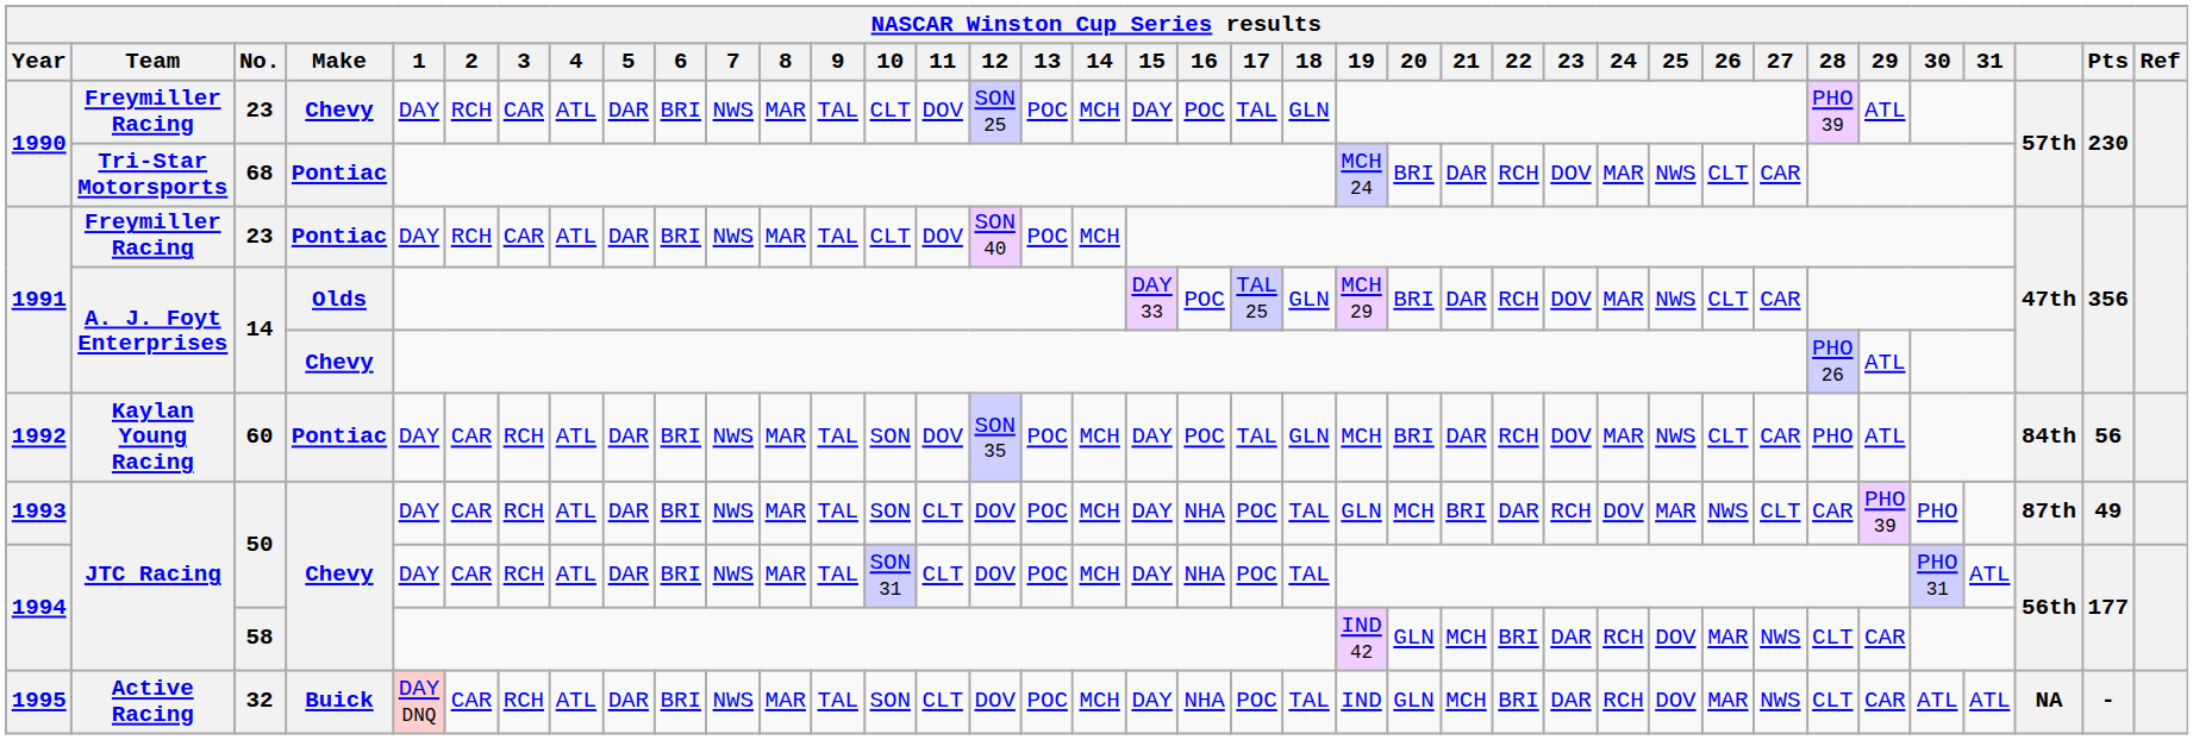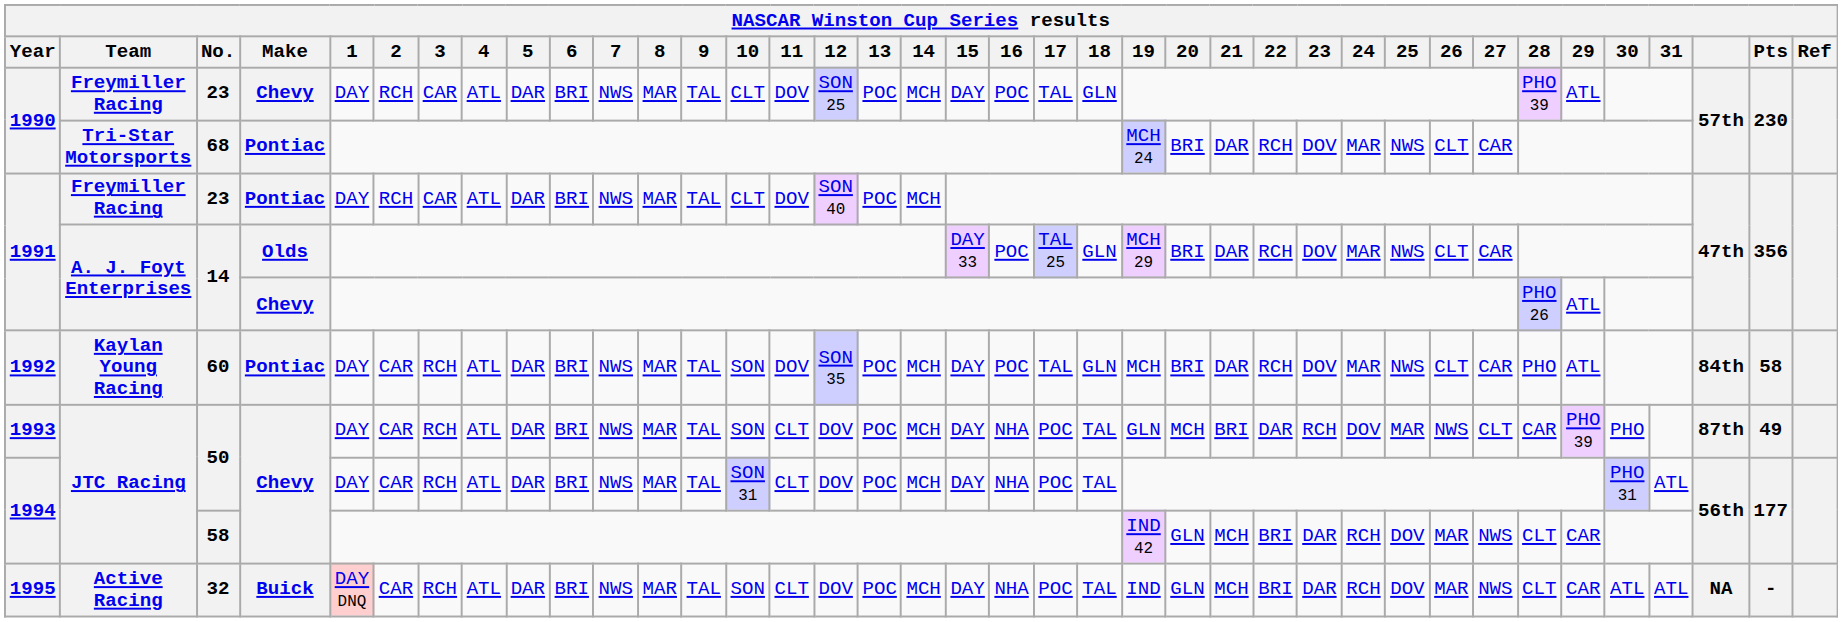60 | Pts: 56 -> 58
